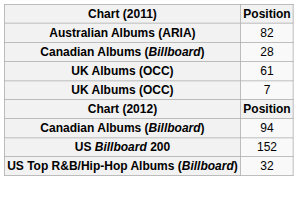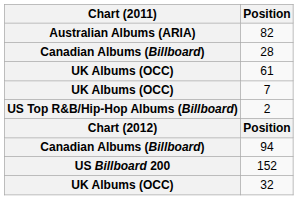+ row: US Top R&B/Hip-Hop Albums (Billboard) | 2
32 | Chart (2011): US Top R&B/Hip-Hop Albums (Billboard) -> UK Albums (OCC)
